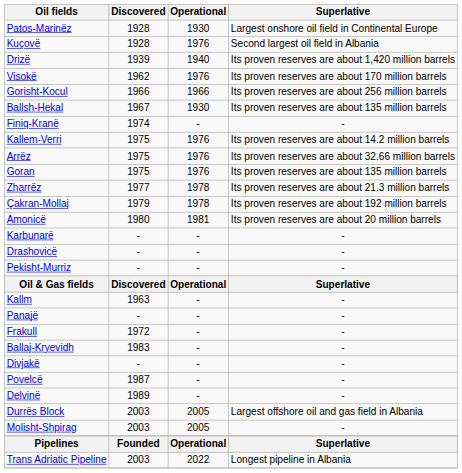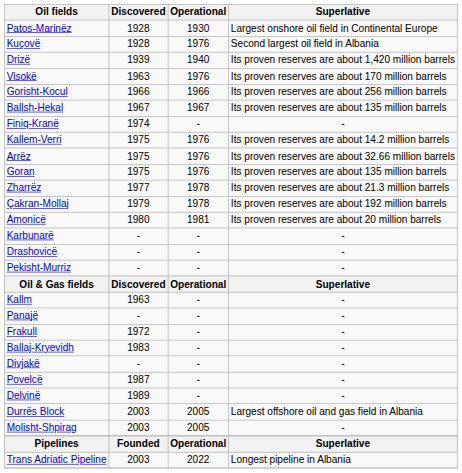Visokë | Discovered: 1962 -> 1963
Ballsh-Hekal | Operational: 1930 -> 1967
